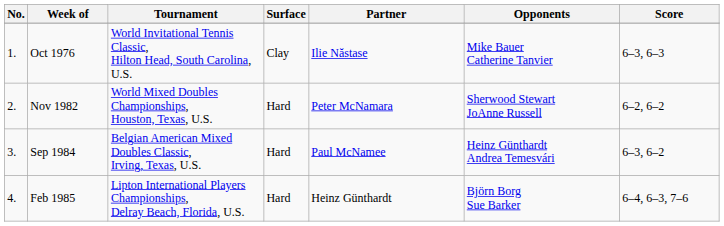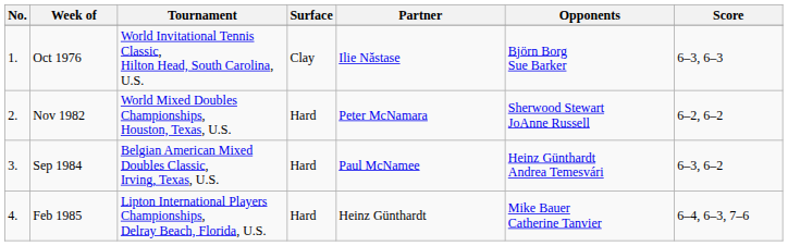Oct 1976 | Opponents: Mike Bauer Catherine Tanvier -> Björn Borg Sue Barker
Feb 1985 | Opponents: Björn Borg Sue Barker -> Mike Bauer Catherine Tanvier
